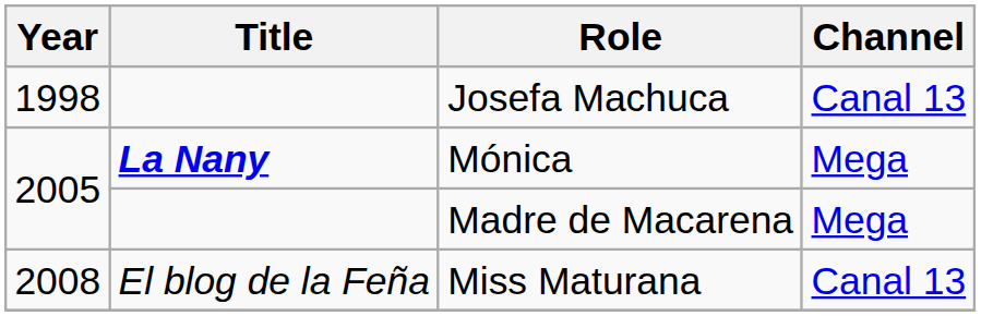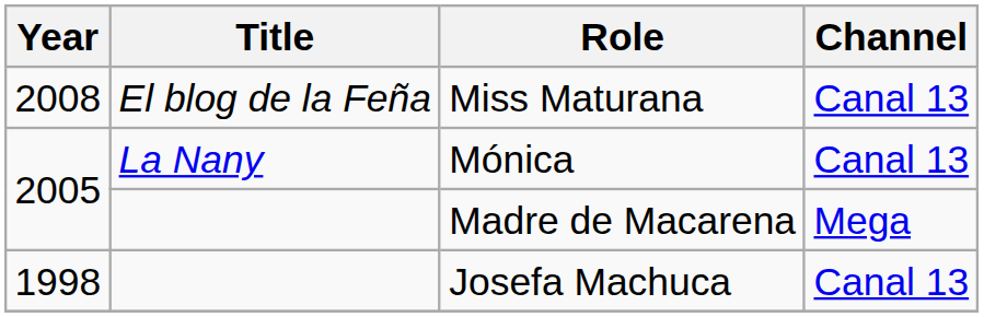rows swapped: Josefa Machuca <-> Miss Maturana
Mónica | Title: bold -> normal
Mónica | Channel: Mega -> Canal 13
